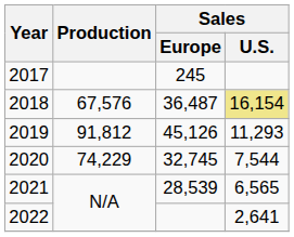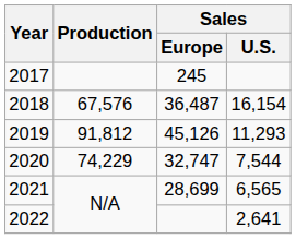2018 | Sales / U.S.: khaki background -> no background
2020 | Sales / Europe: 32,745 -> 32,747
2021 | Sales / Europe: 28,539 -> 28,699
